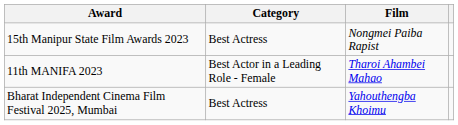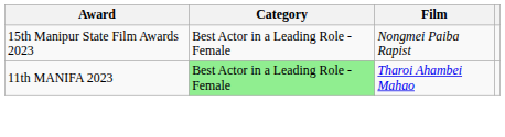15th Manipur State Film Awards 2023 | Category: Best Actress -> Best Actor in a Leading Role - Female
11th MANIFA 2023 | Category: no background -> lightgreen background
- row: Bharat Independent Cinema Film Festival 2025, Mumbai | Best Actress | Yahouthengba Khoimu
